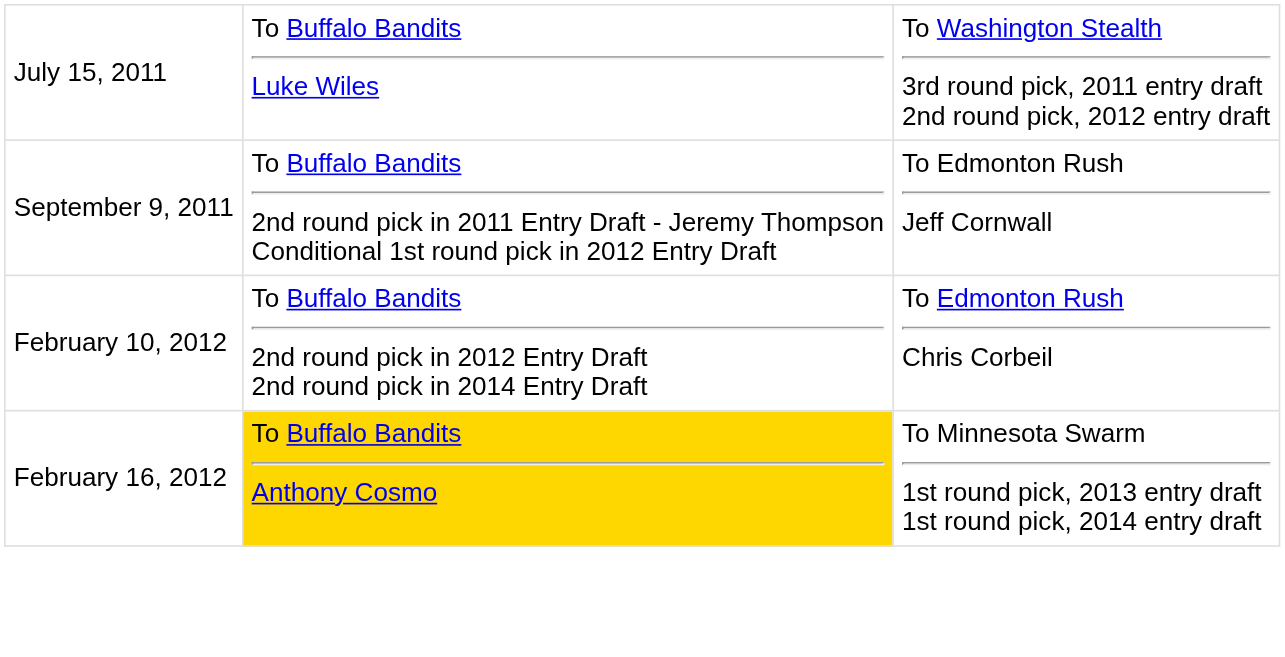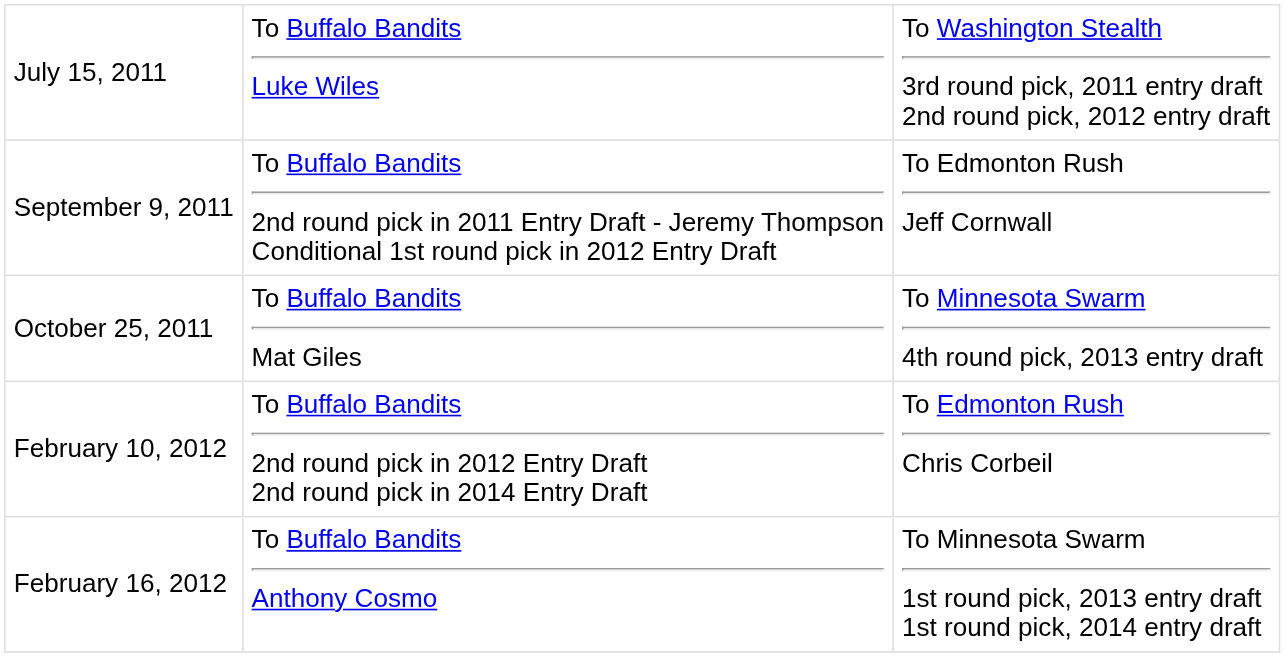+ row: October 25, 2011 | To Buffalo Bandits Mat Giles | To Minnesota Swarm 4th round pick, 2013 entry draft
February 16, 2012 | column 2: gold background -> no background
